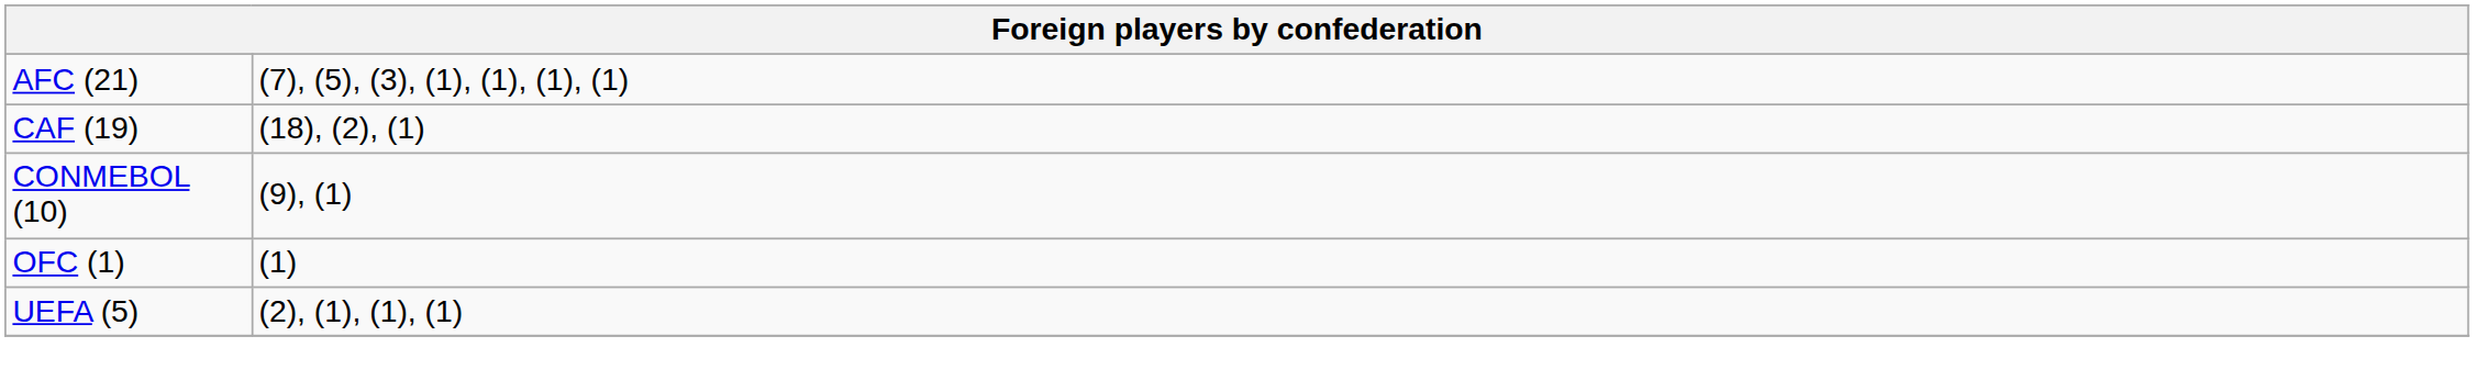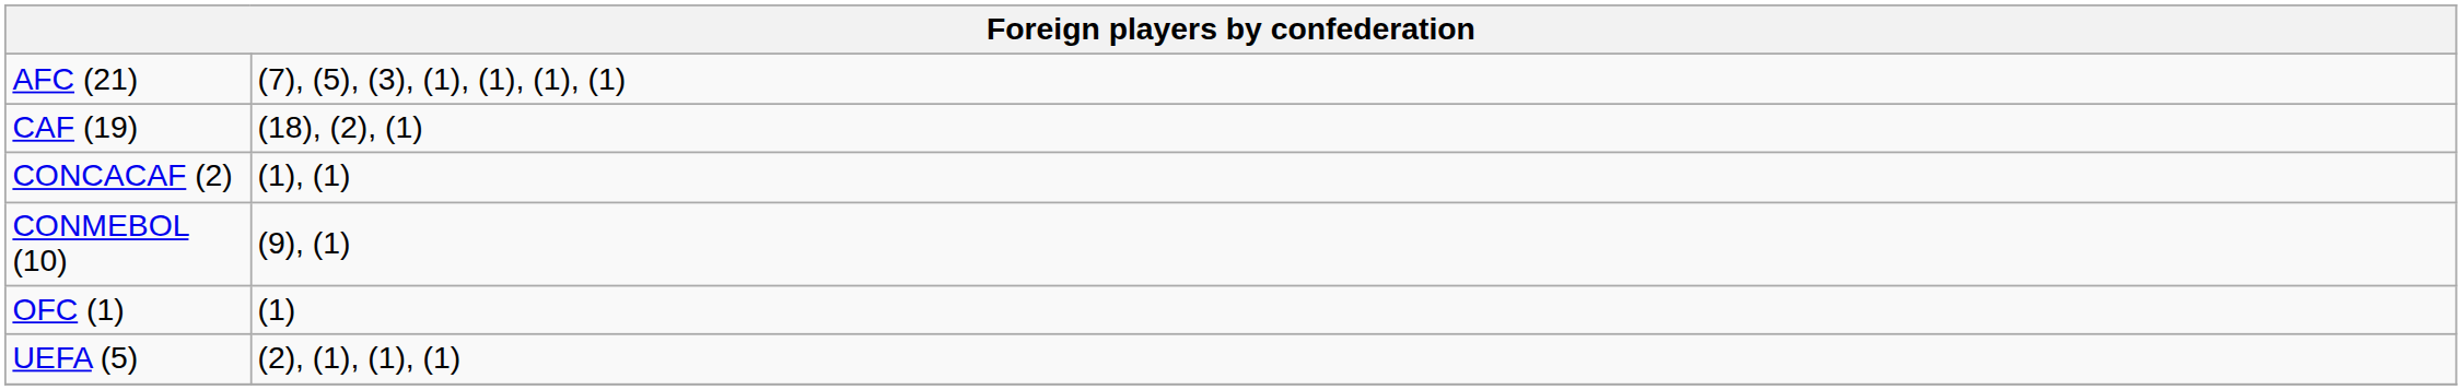+ row: CONCACAF (2) | (1), (1)
